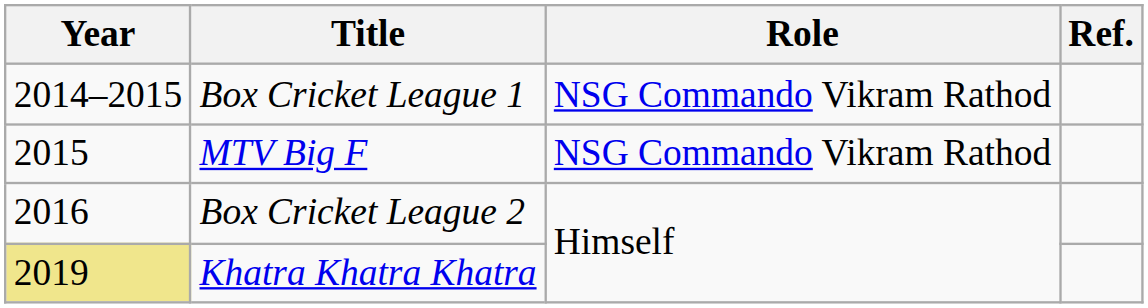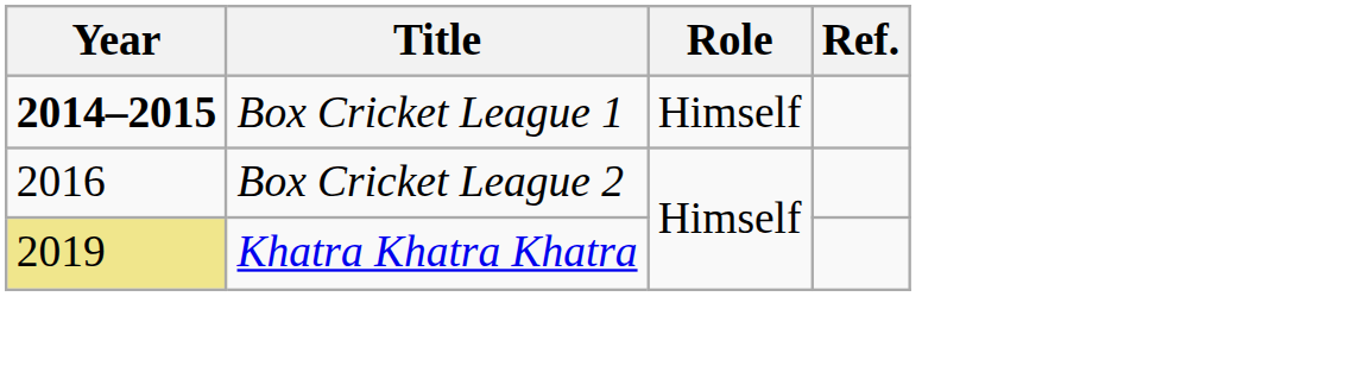Box Cricket League 1 | Year: normal -> bold
Box Cricket League 1 | Role: NSG Commando Vikram Rathod -> Himself
- row: 2015 | MTV Big F | NSG Commando Vikram Rathod
